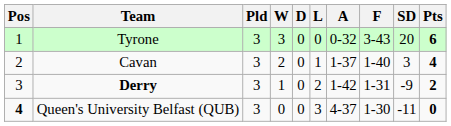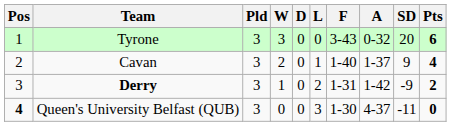columns swapped: F <-> A
Cavan | SD: 3 -> 9
